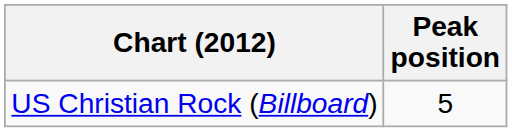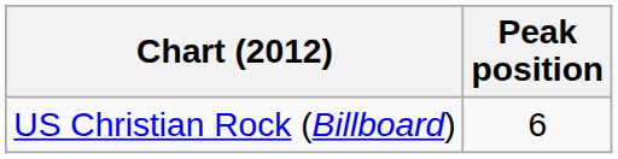US Christian Rock (Billboard) | Peak position: 5 -> 6
